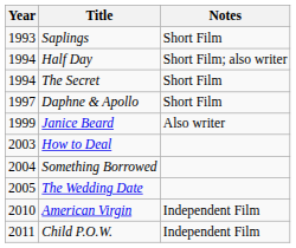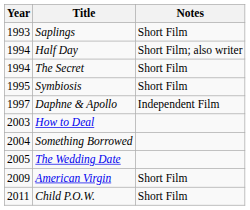+ row: 1995 | Symbiosis | Short Film
Daphne & Apollo | Notes: Short Film -> Independent Film
- row: 1999 | Janice Beard | Also writer
American Virgin | Year: 2010 -> 2009
American Virgin | Notes: Independent Film -> Short Film
Child P.O.W. | Notes: Independent Film -> Short Film
